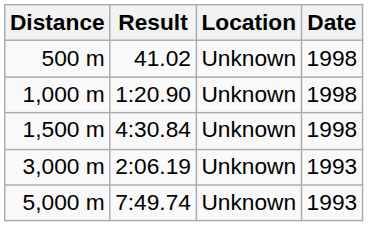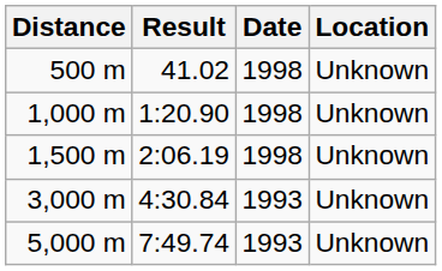columns swapped: Location <-> Date
1,500 m | Result: 4:30.84 -> 2:06.19
3,000 m | Result: 2:06.19 -> 4:30.84
